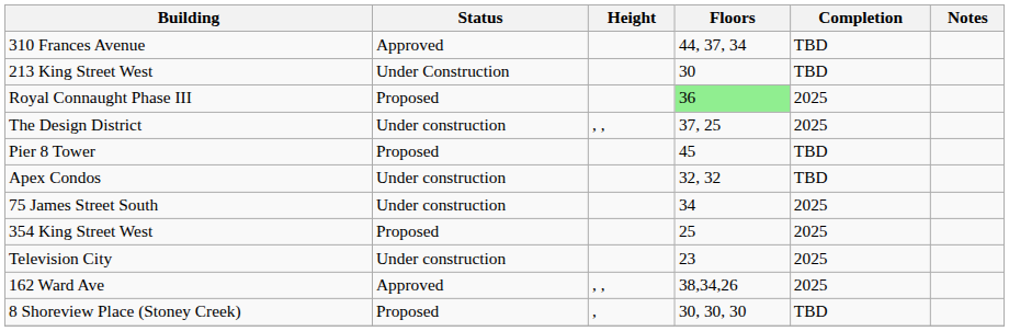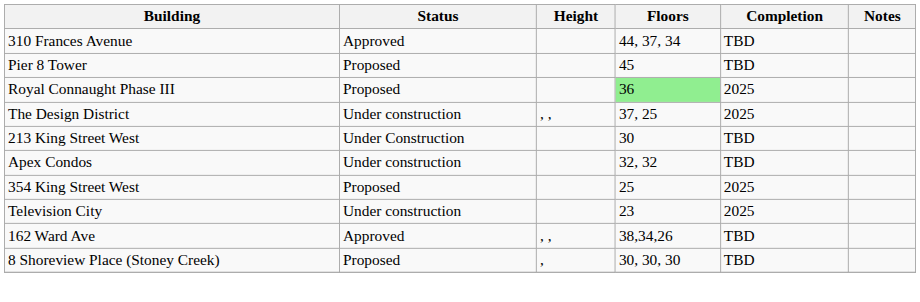rows swapped: Pier 8 Tower <-> 213 King Street West
- row: 75 James Street South | Under construction | 34 | 2025
162 Ward Ave | Completion: 2025 -> TBD
